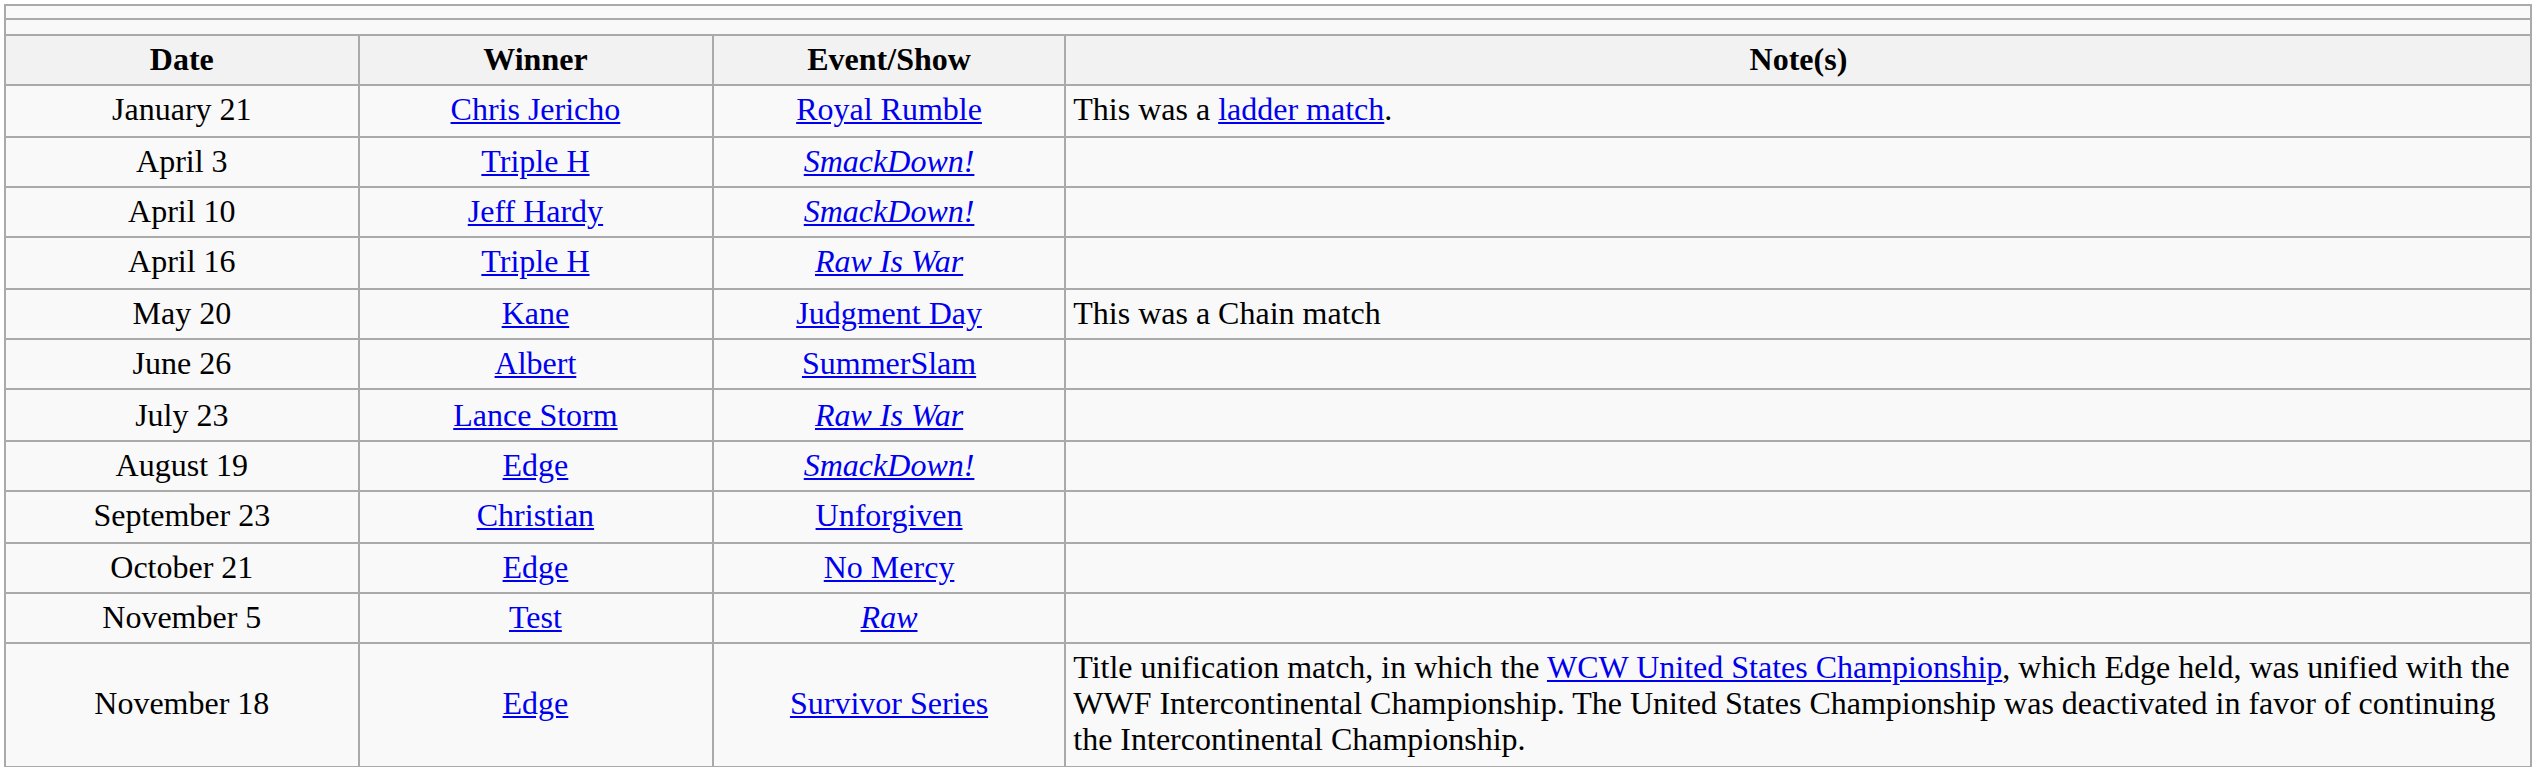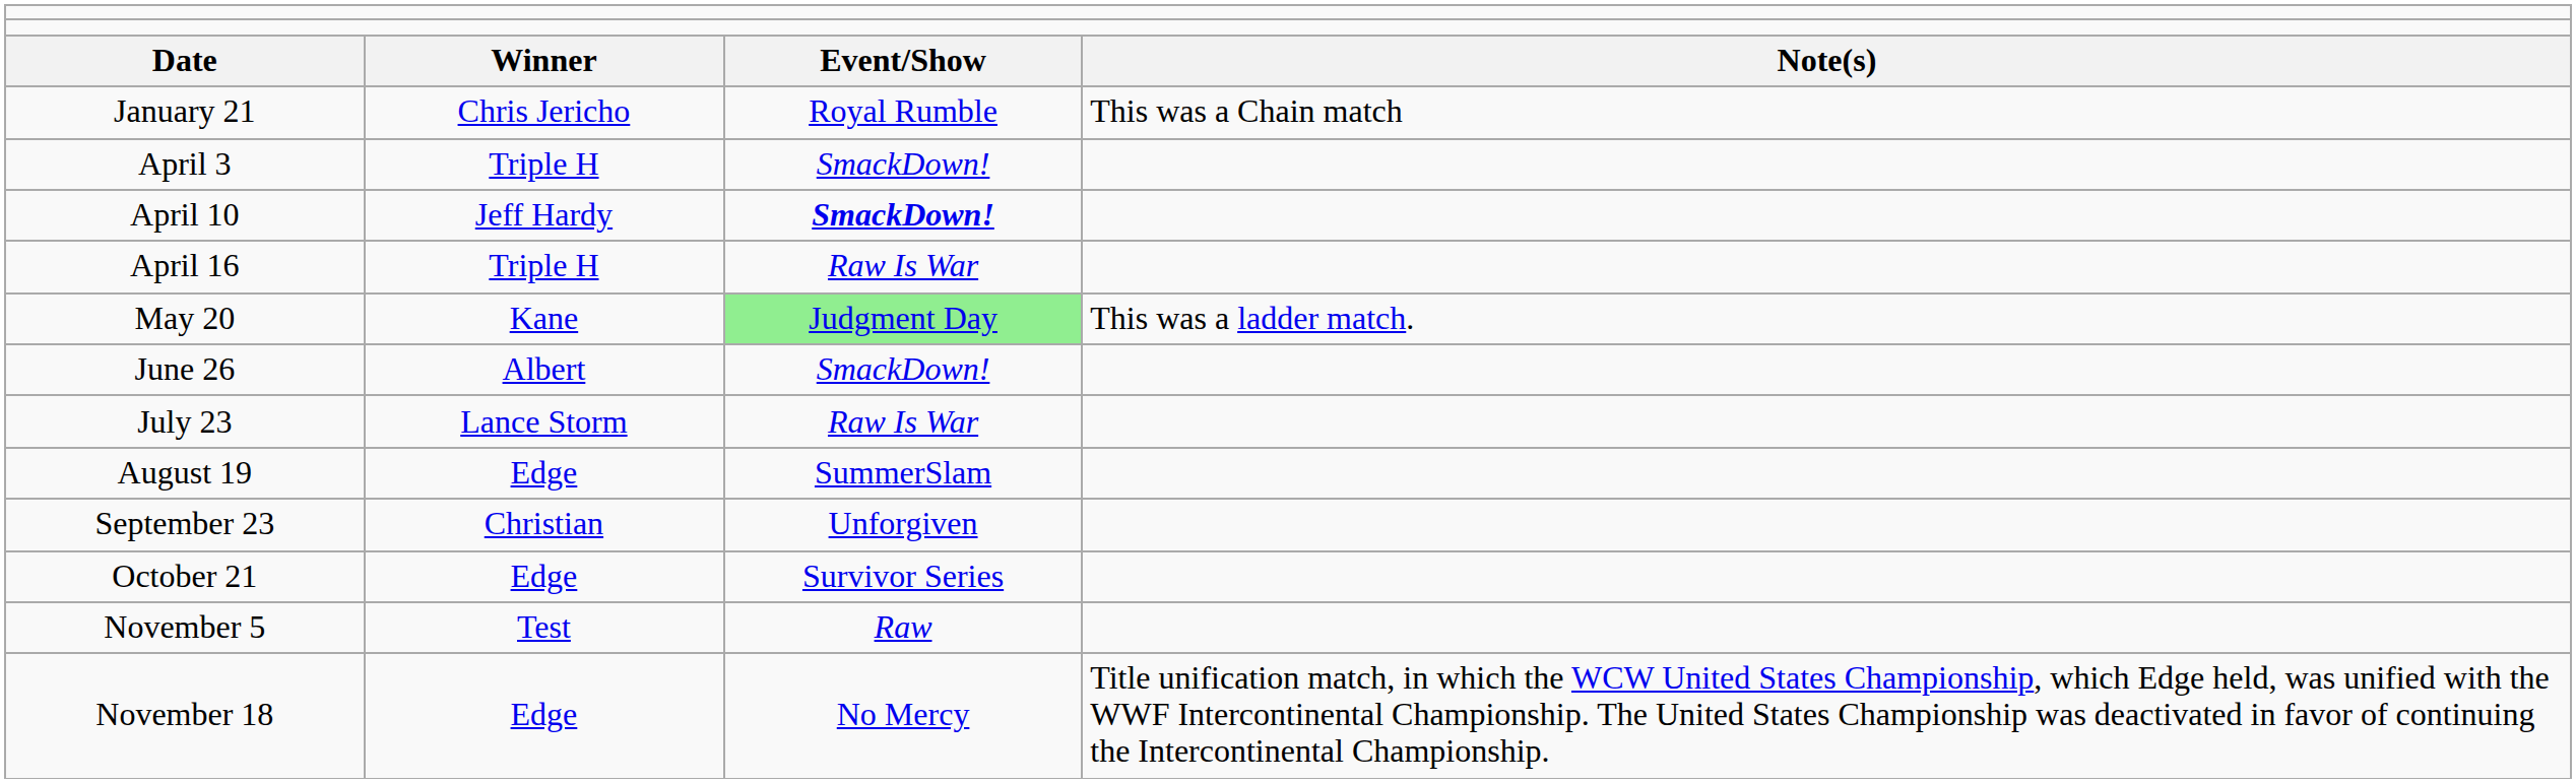January 21 | column 4: This was a ladder match. -> This was a Chain match
April 10 | column 3: normal -> bold
May 20 | column 3: no background -> lightgreen background
May 20 | column 4: This was a Chain match -> This was a ladder match.
June 26 | column 3: SummerSlam -> SmackDown!
August 19 | column 3: SmackDown! -> SummerSlam
October 21 | column 3: No Mercy -> Survivor Series
November 18 | column 3: Survivor Series -> No Mercy
